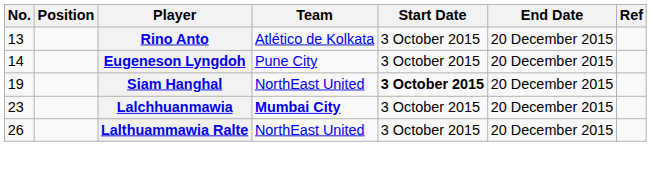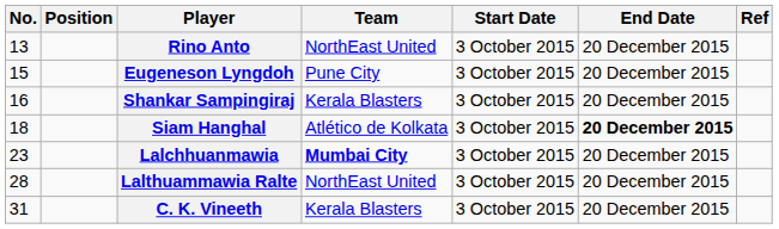Rino Anto | Team: Atlético de Kolkata -> NorthEast United
Eugeneson Lyngdoh | No.: 14 -> 15
+ row: 16 | Shankar Sampingiraj | Kerala Blasters | 3 October 2015 | 20 December 2015
Siam Hanghal | No.: 19 -> 18
Siam Hanghal | Team: NorthEast United -> Atlético de Kolkata
Siam Hanghal | Start Date: bold -> normal
Siam Hanghal | End Date: normal -> bold
Lalthuammawia Ralte | No.: 26 -> 28
+ row: 31 | C. K. Vineeth | Kerala Blasters | 3 October 2015 | 20 December 2015
